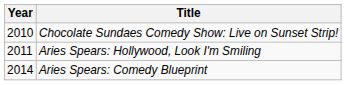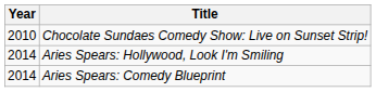Aries Spears: Hollywood, Look I'm Smiling | Year: 2011 -> 2014
